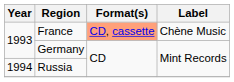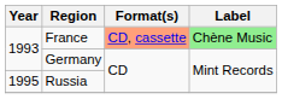France | Label: no background -> lightgreen background
Russia | Year: 1994 -> 1995
